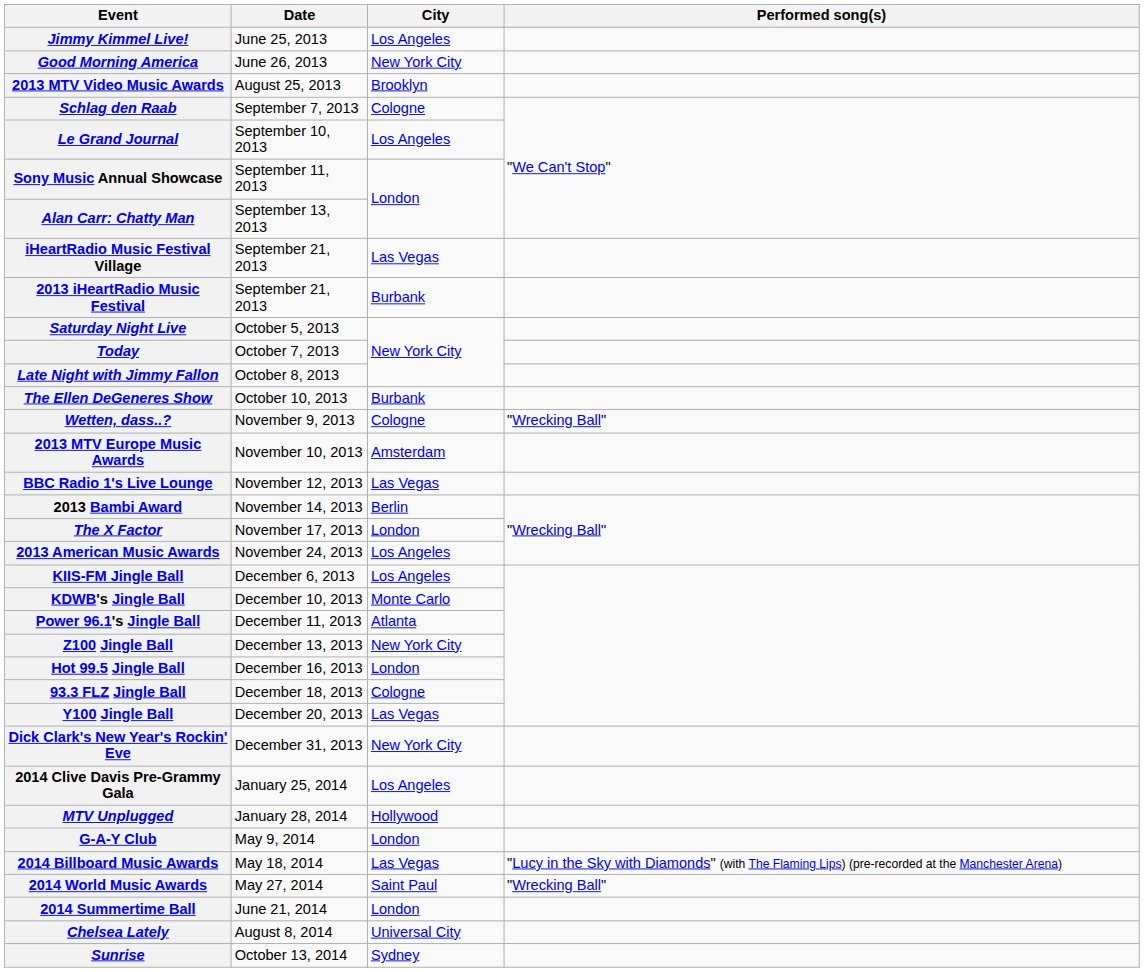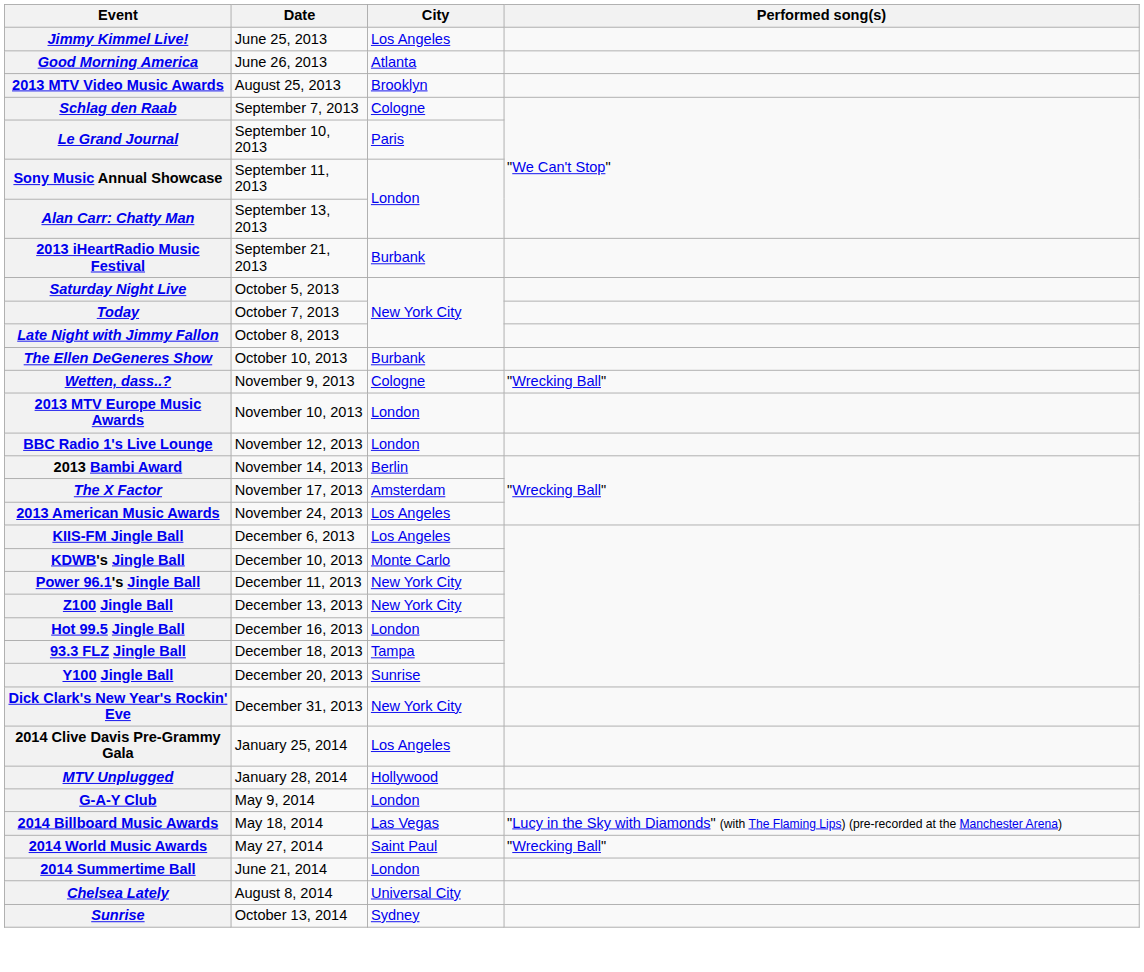Good Morning America | City: New York City -> Atlanta
Le Grand Journal | City: Los Angeles -> Paris
- row: iHeartRadio Music Festival Village | September 21, 2013 | Las Vegas
2013 MTV Europe Music Awards | City: Amsterdam -> London
BBC Radio 1's Live Lounge | City: Las Vegas -> London
The X Factor | City: London -> Amsterdam
Power 96.1's Jingle Ball | City: Atlanta -> New York City
93.3 FLZ Jingle Ball | City: Cologne -> Tampa
Y100 Jingle Ball | City: Las Vegas -> Sunrise
